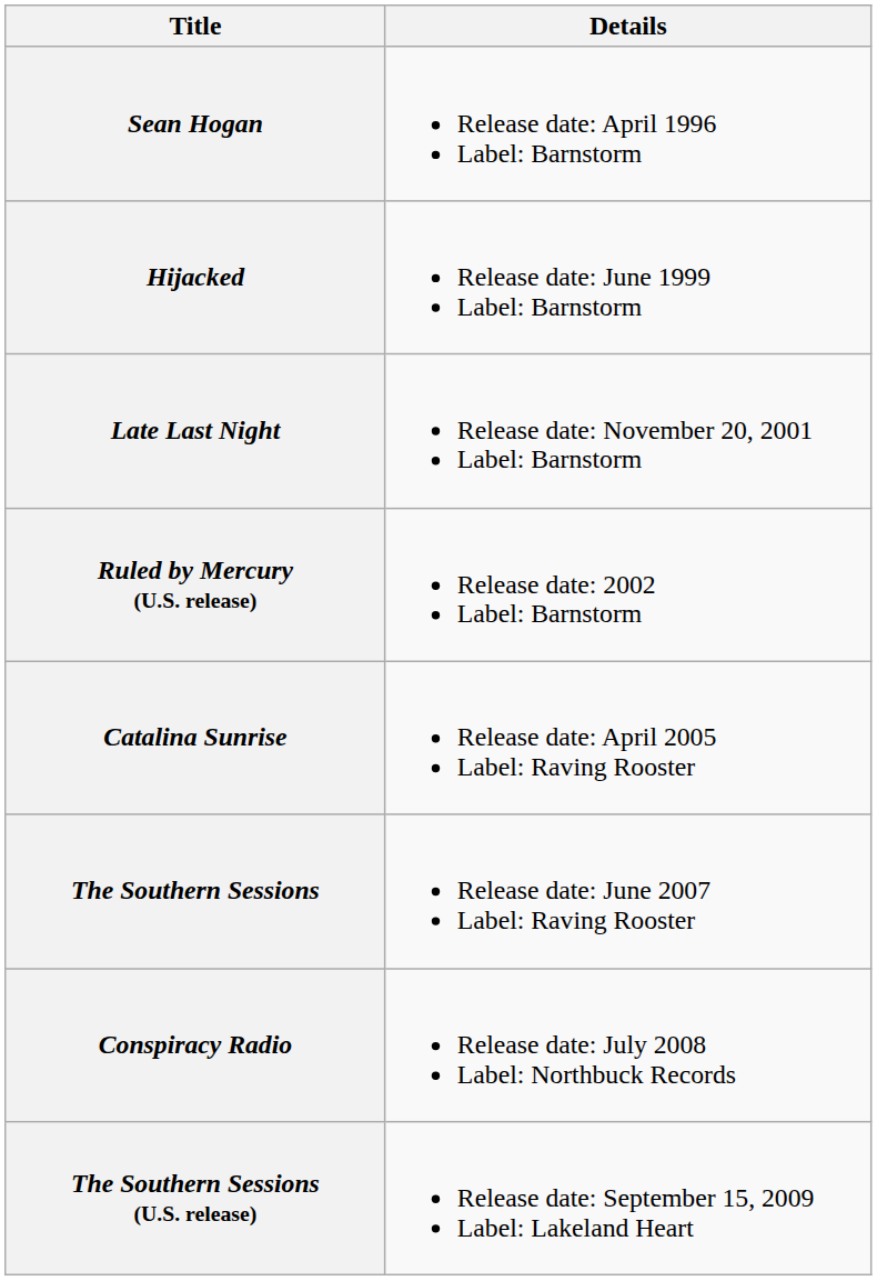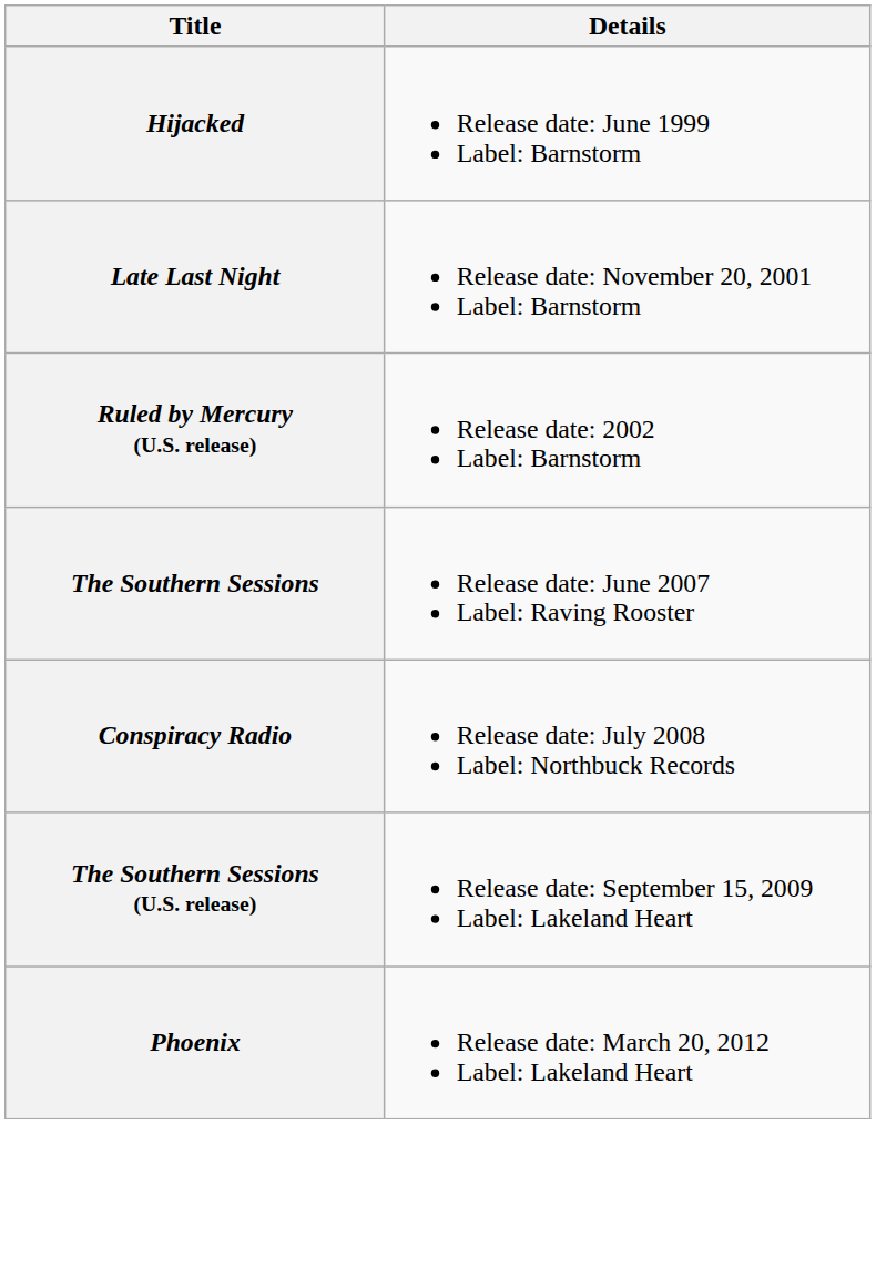- row: Sean Hogan | Release date: April 1996 Label: Barnstorm
- row: Catalina Sunrise | Release date: April 2005 Label: Raving Rooster
+ row: Phoenix | Release date: March 20, 2012 Label: Lakeland Heart
